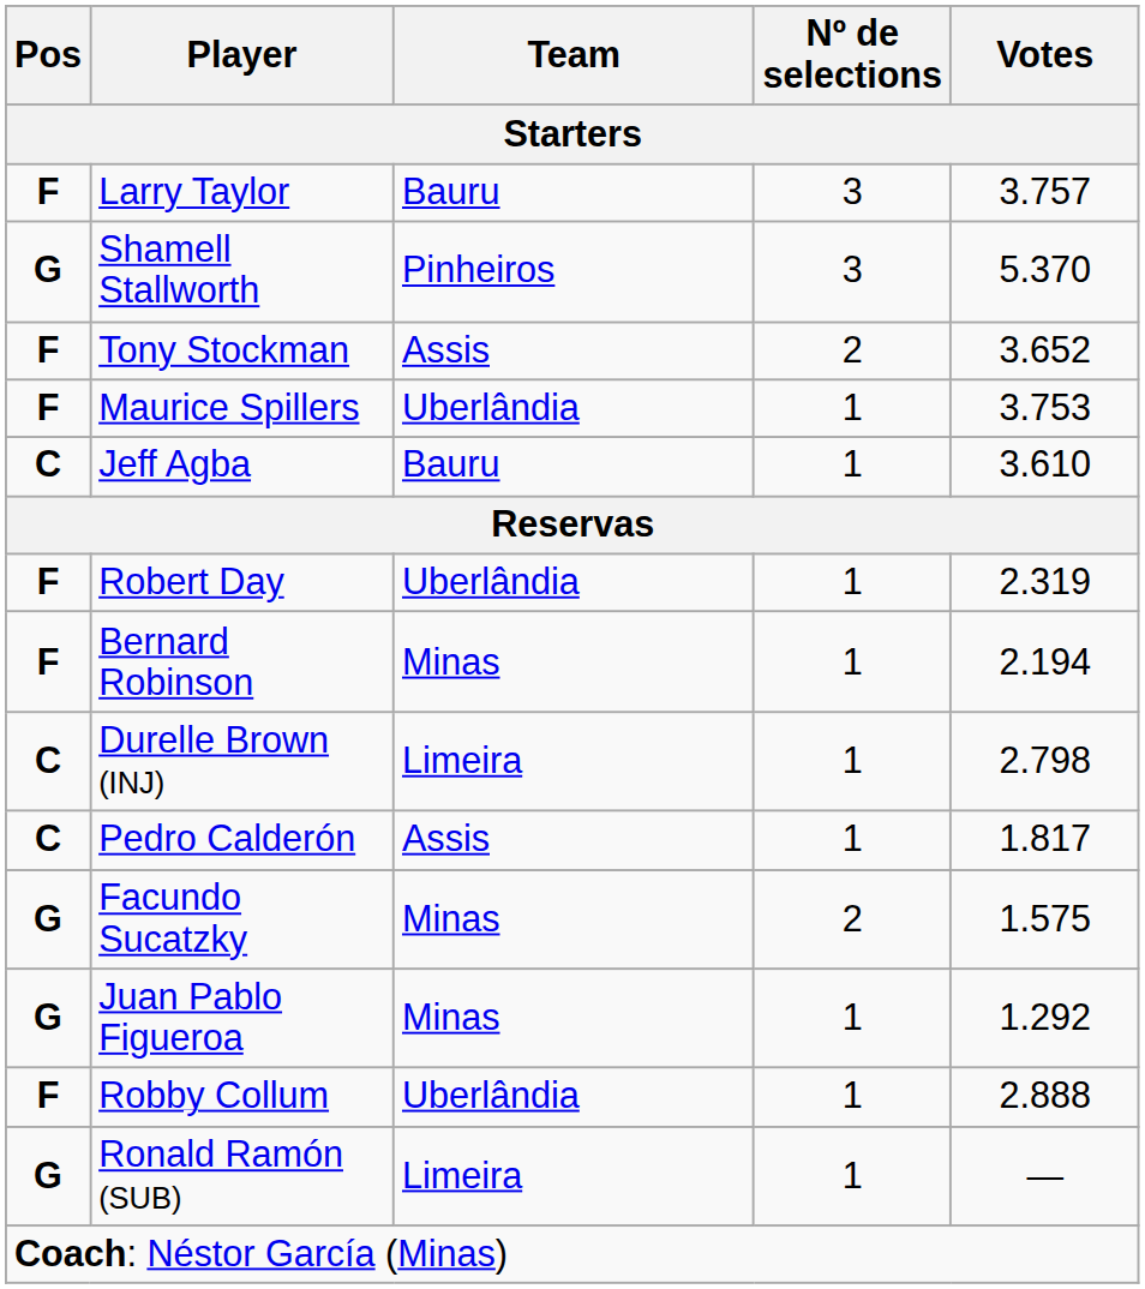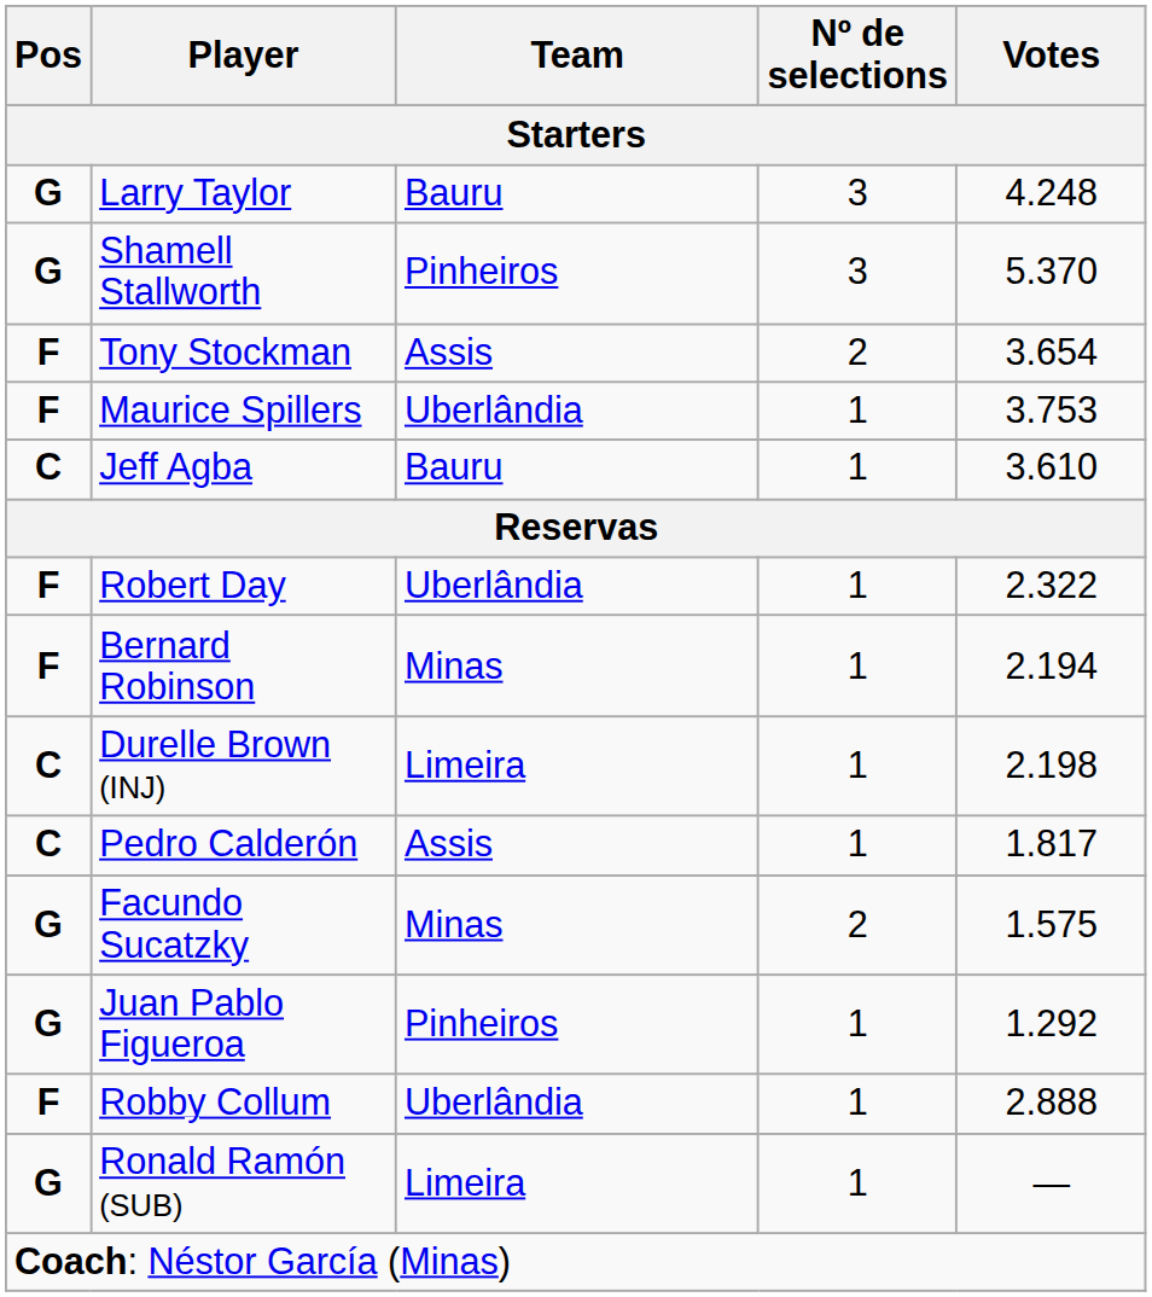Larry Taylor | Pos: F -> G
Larry Taylor | Votes: 3.757 -> 4.248
Tony Stockman | Votes: 3.652 -> 3.654
Robert Day | Votes: 2.319 -> 2.322
Durelle Brown (INJ) | Votes: 2.798 -> 2.198
Juan Pablo Figueroa | Team: Minas -> Pinheiros
